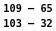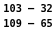rows swapped: 103 – 32 <-> 109 – 65
